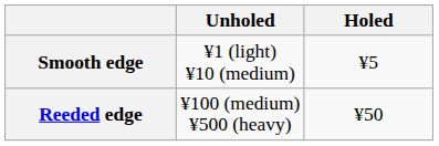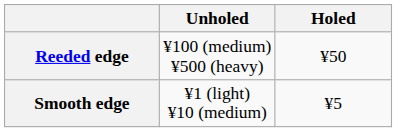rows swapped: Smooth edge <-> Reeded edge
